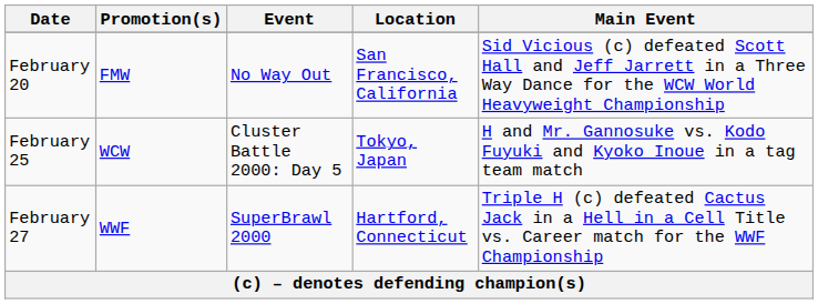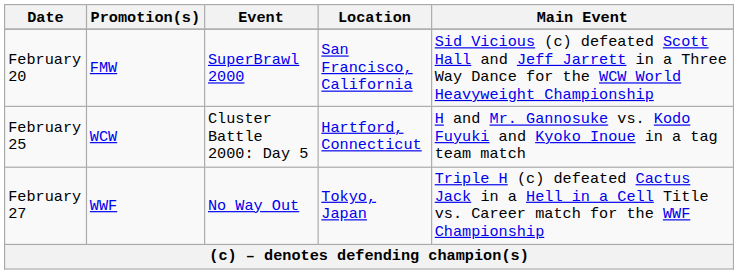February 20 | Event: No Way Out -> SuperBrawl 2000
February 25 | Location: Tokyo, Japan -> Hartford, Connecticut
February 27 | Event: SuperBrawl 2000 -> No Way Out
February 27 | Location: Hartford, Connecticut -> Tokyo, Japan
